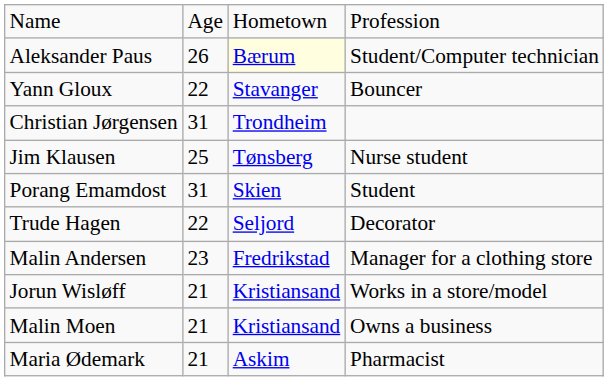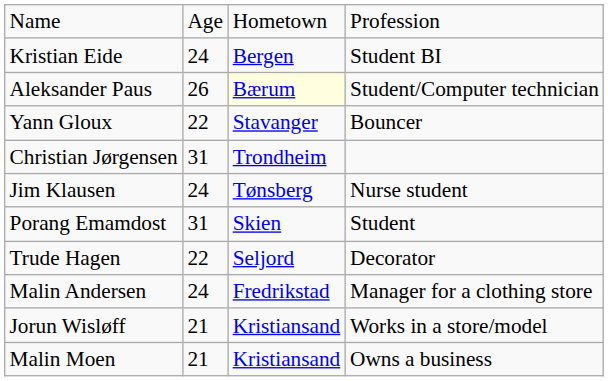+ row: Kristian Eide | 24 | Bergen | Student BI
Jim Klausen | column 2: 25 -> 24
Malin Andersen | column 2: 23 -> 24
- row: Maria Ødemark | 21 | Askim | Pharmacist
